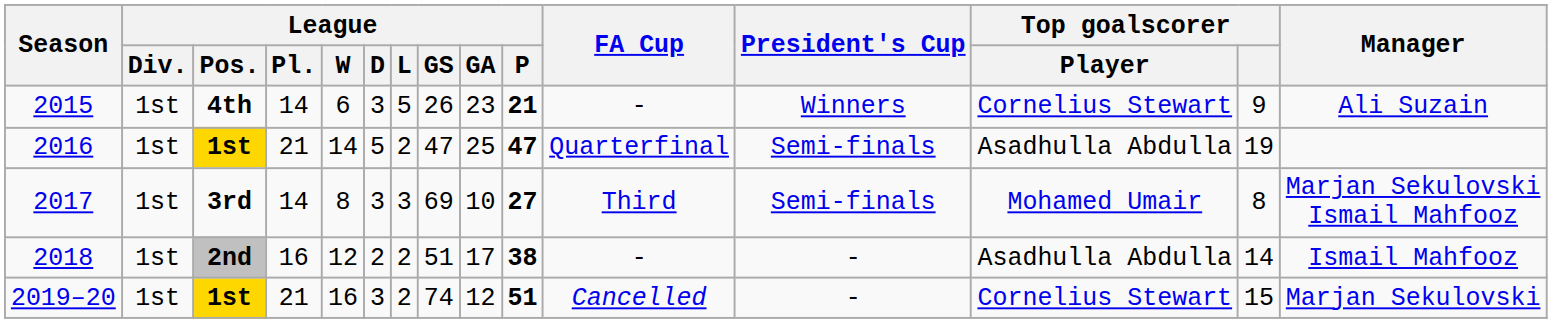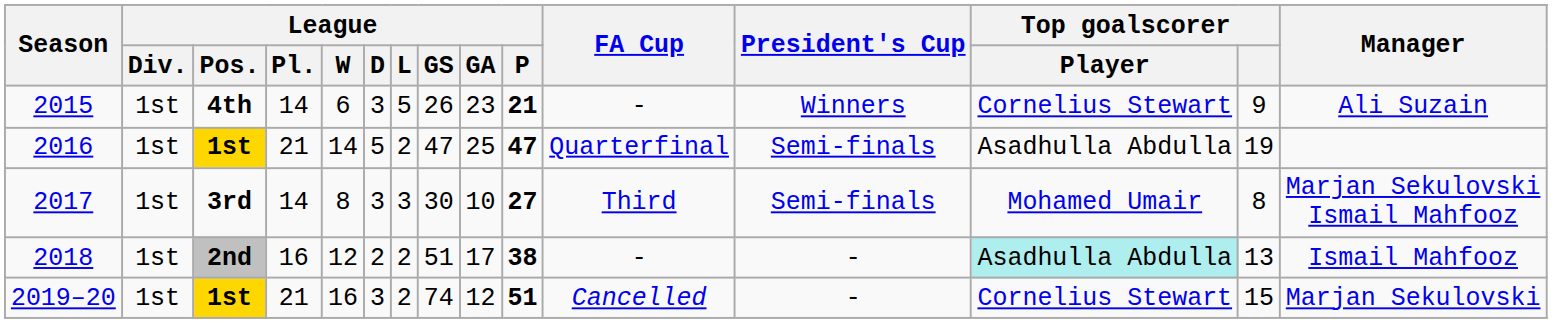2017 | League / GS: 69 -> 30
2018 | Top goalscorer / Player: no background -> paleturquoise background
2018 | Top goalscorer: 14 -> 13
